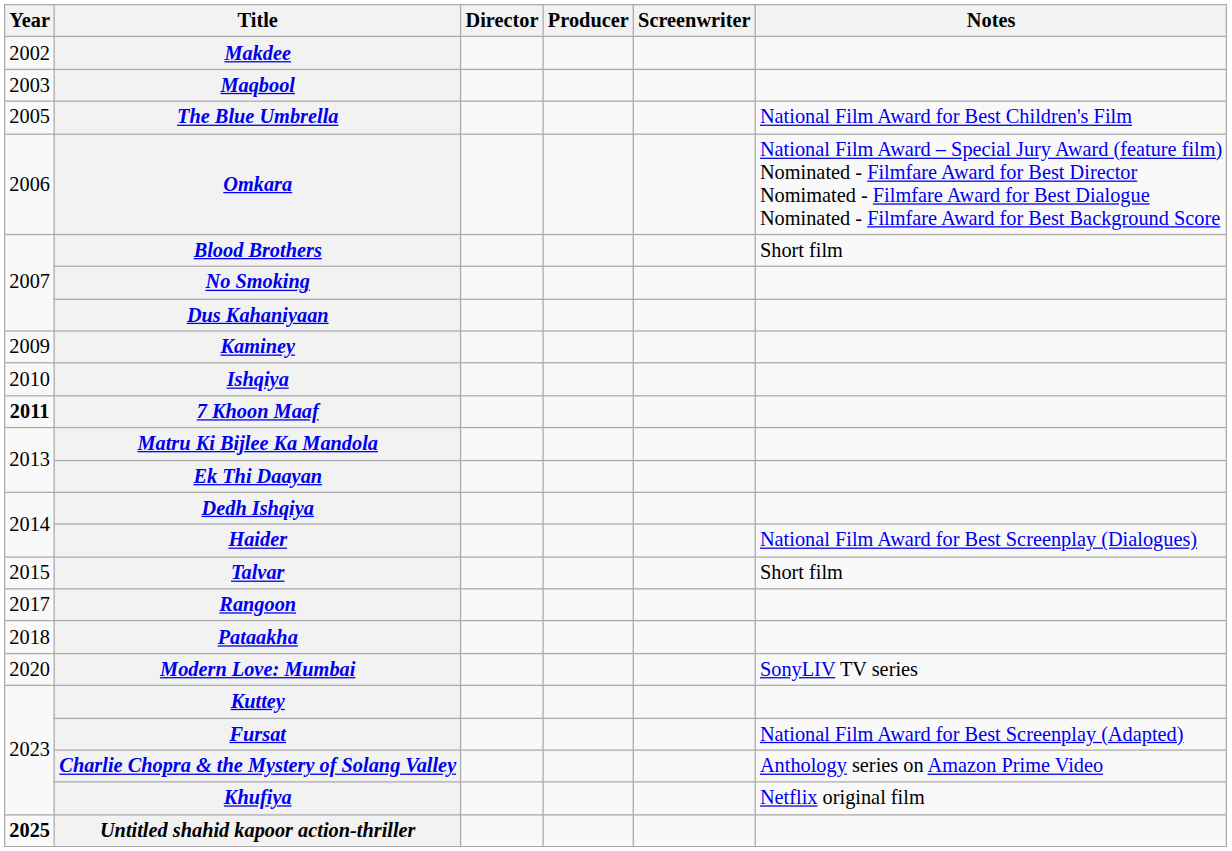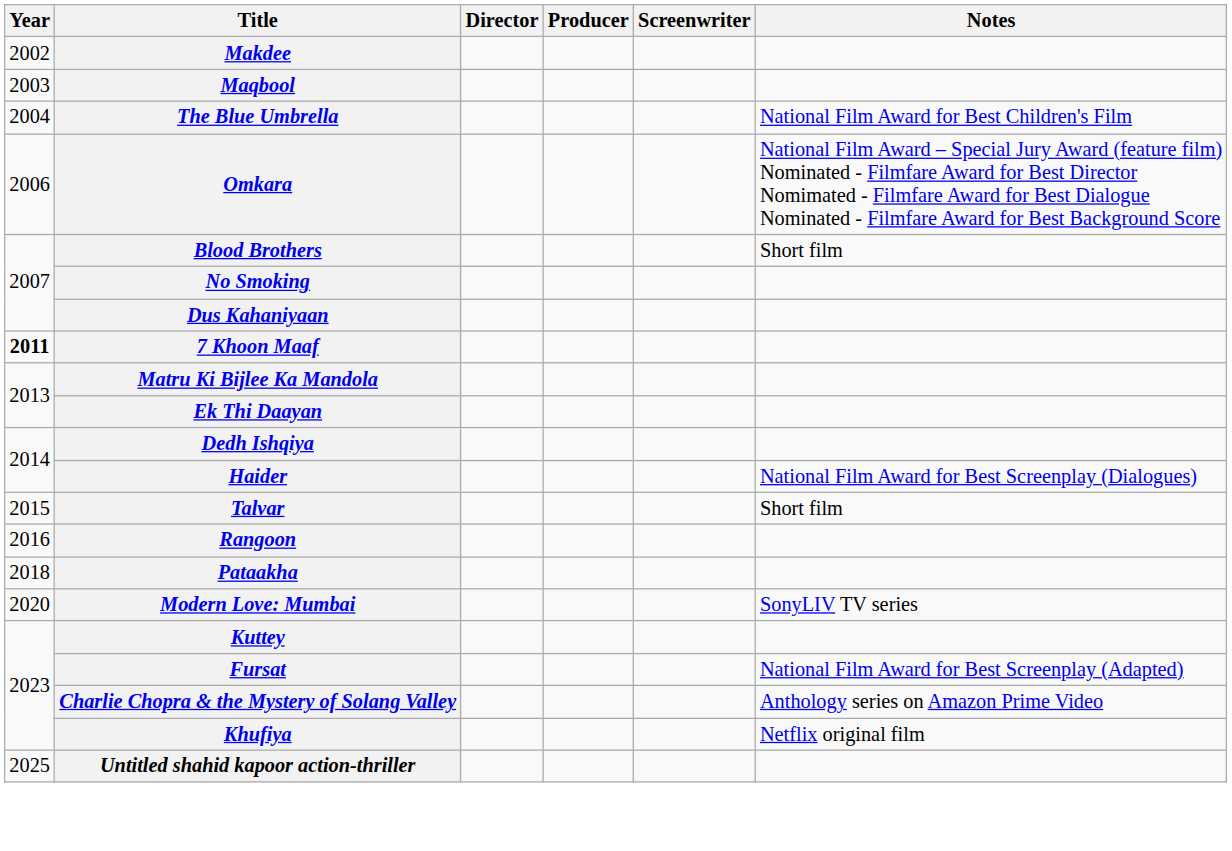The Blue Umbrella | Year: 2005 -> 2004
- row: 2009 | Kaminey
- row: 2010 | Ishqiya
Rangoon | Year: 2017 -> 2016
Untitled shahid kapoor action-thriller | Year: bold -> normal
